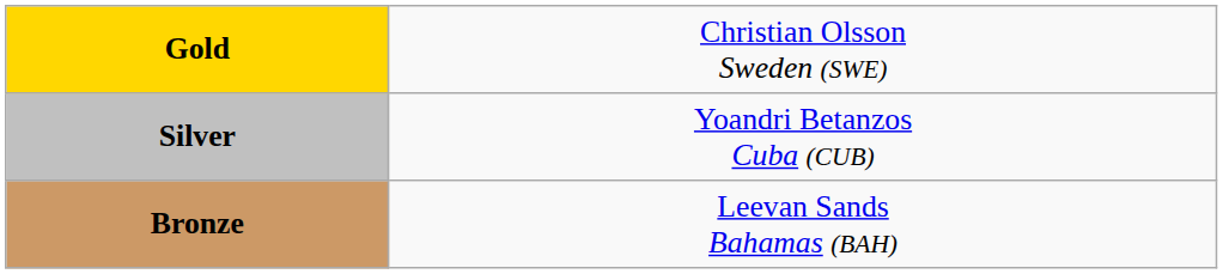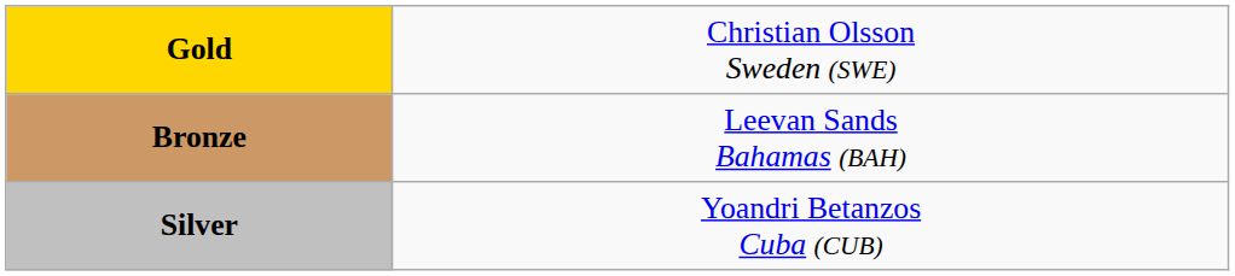rows swapped: Silver <-> Bronze
